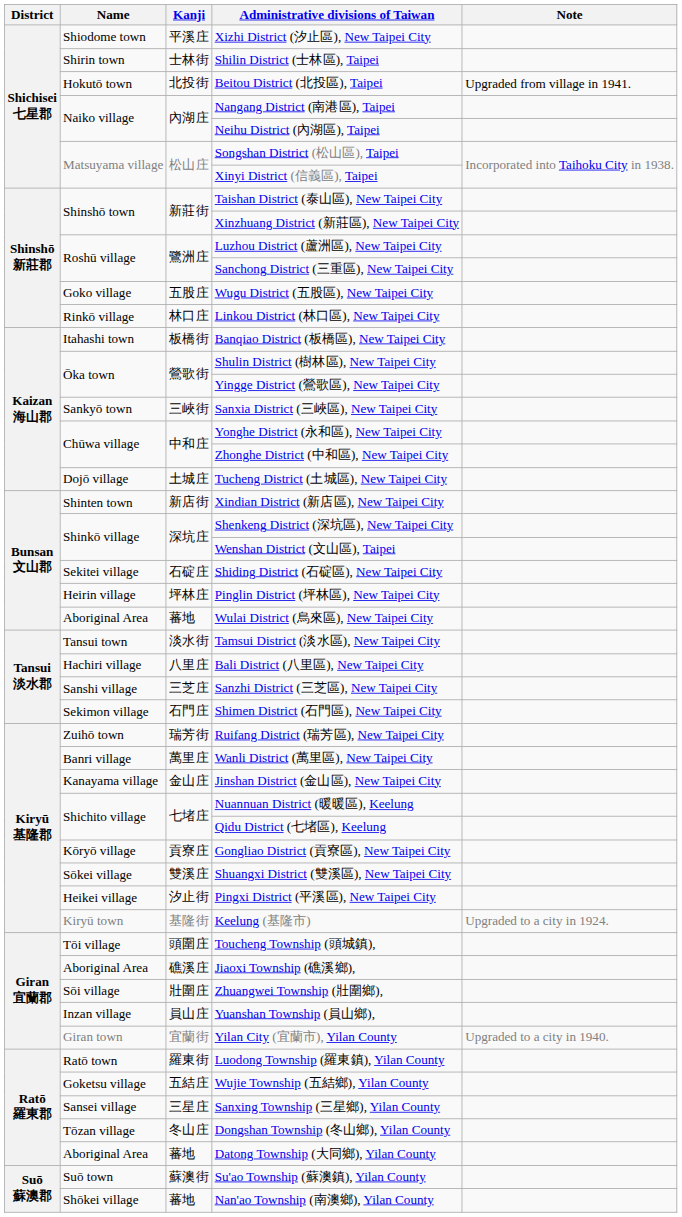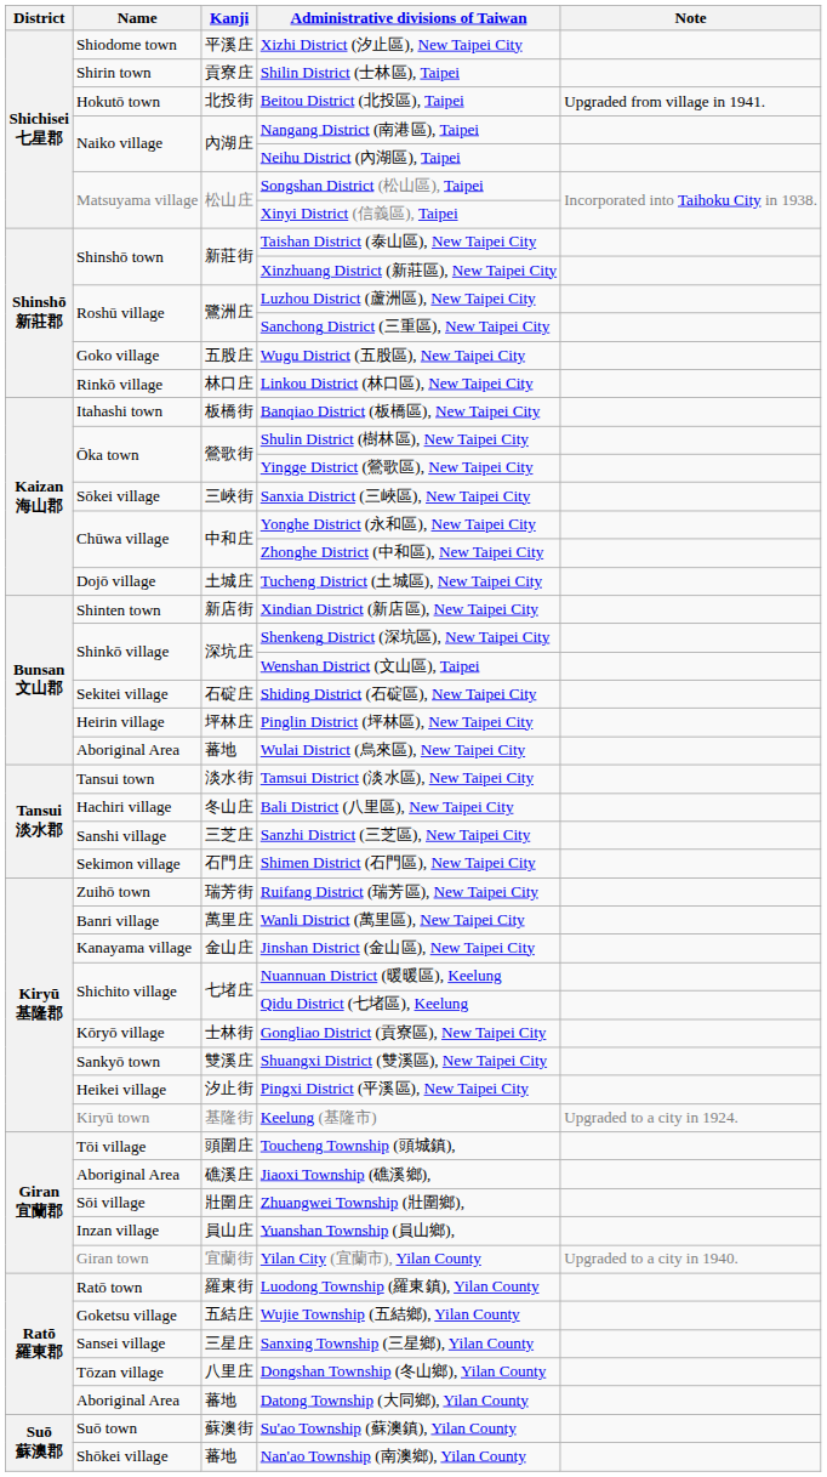Shilin District (士林區), Taipei | Kanji: 士林街 -> 貢寮庄
Sanxia District (三峽區), New Taipei City | Name: Sankyō town -> Sōkei village
Bali District (八里區), New Taipei City | Kanji: 八里庄 -> 冬山庄
Gongliao District (貢寮區), New Taipei City | Kanji: 貢寮庄 -> 士林街
Shuangxi District (雙溪區), New Taipei City | Name: Sōkei village -> Sankyō town
Dongshan Township (冬山鄉), Yilan County | Kanji: 冬山庄 -> 八里庄
